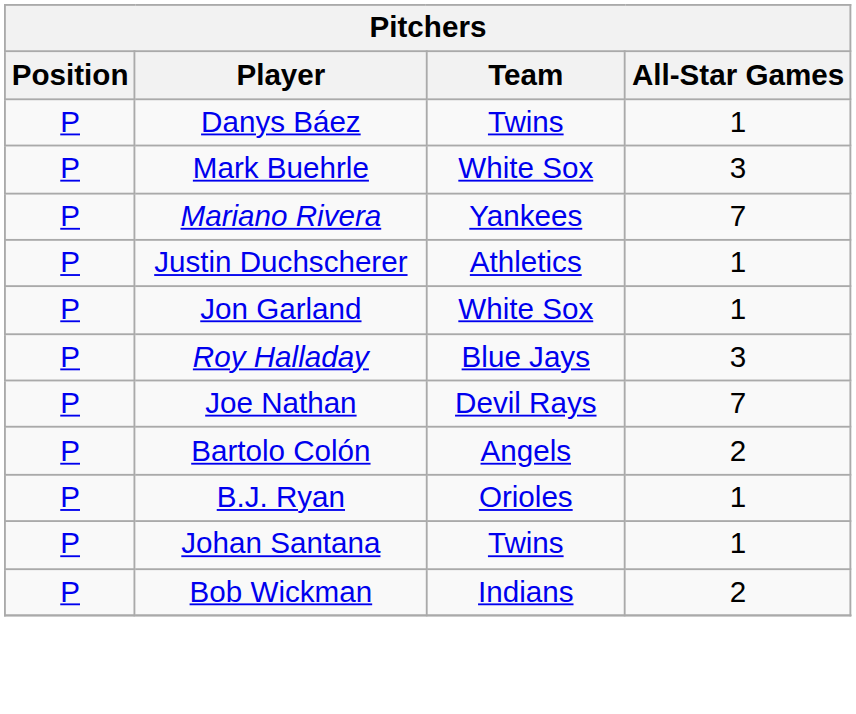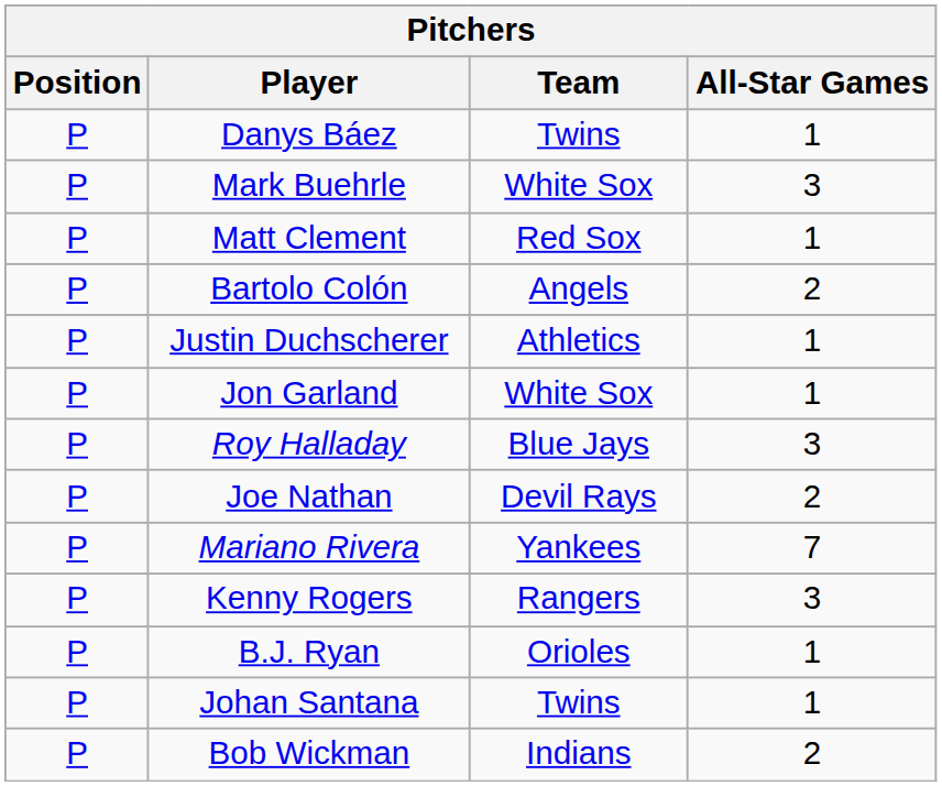+ row: P | Matt Clement | Red Sox | 1
rows swapped: Bartolo Colón <-> Mariano Rivera
Joe Nathan | All-Star Games: 7 -> 2
+ row: P | Kenny Rogers | Rangers | 3
